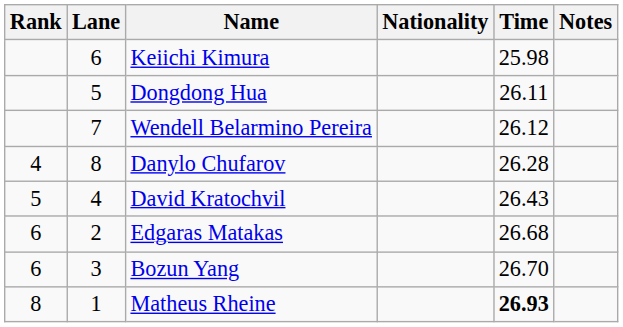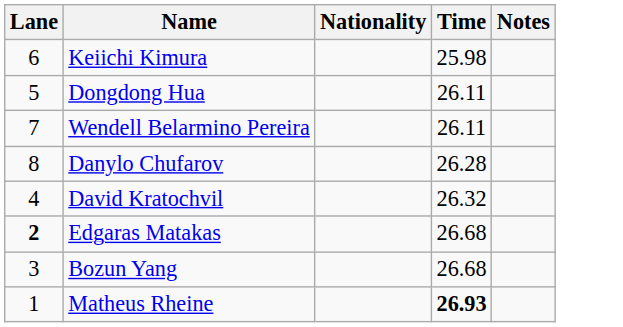- column: Rank | 4 | 5 | 6 | 6 | 8
Wendell Belarmino Pereira | Time: 26.12 -> 26.11
David Kratochvil | Time: 26.43 -> 26.32
Edgaras Matakas | Lane: normal -> bold
Bozun Yang | Time: 26.70 -> 26.68
